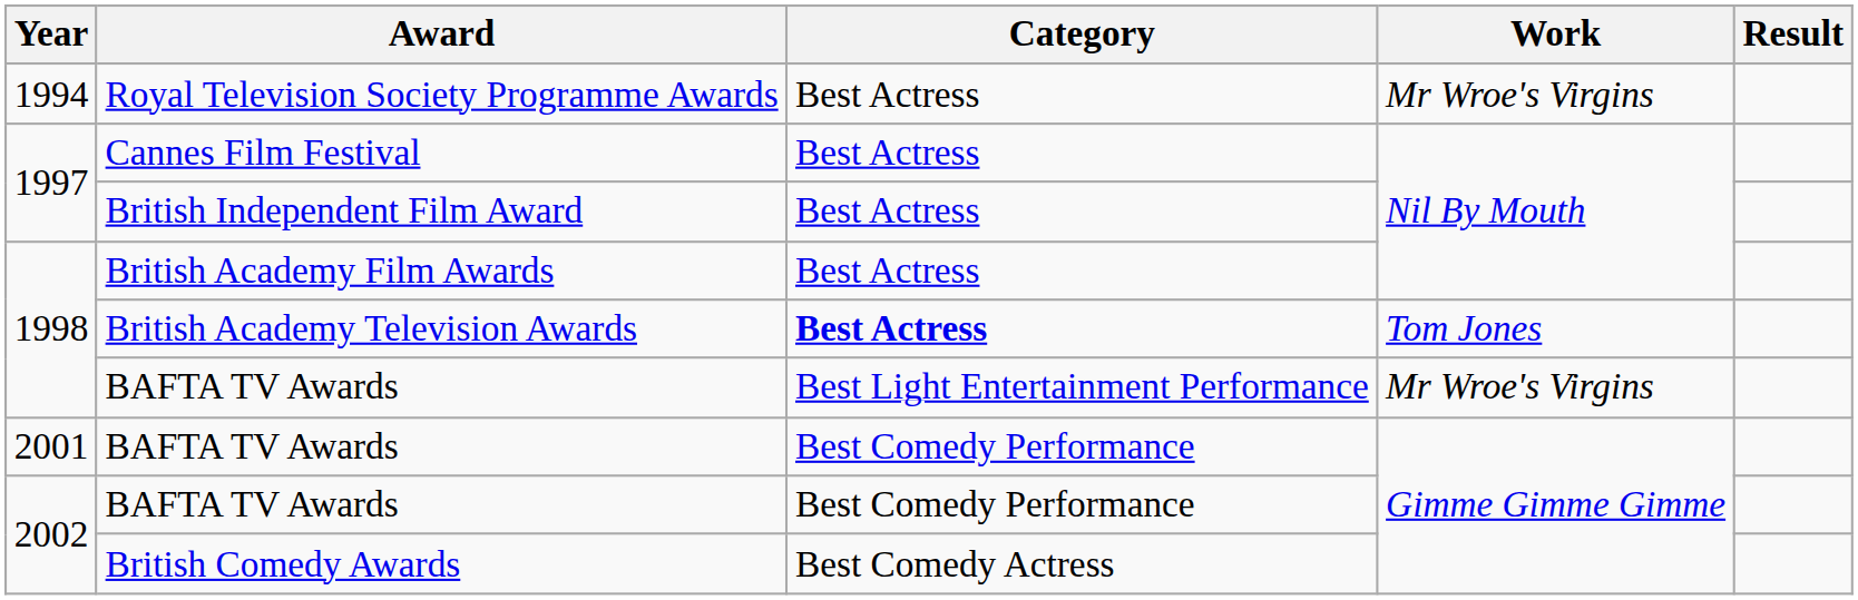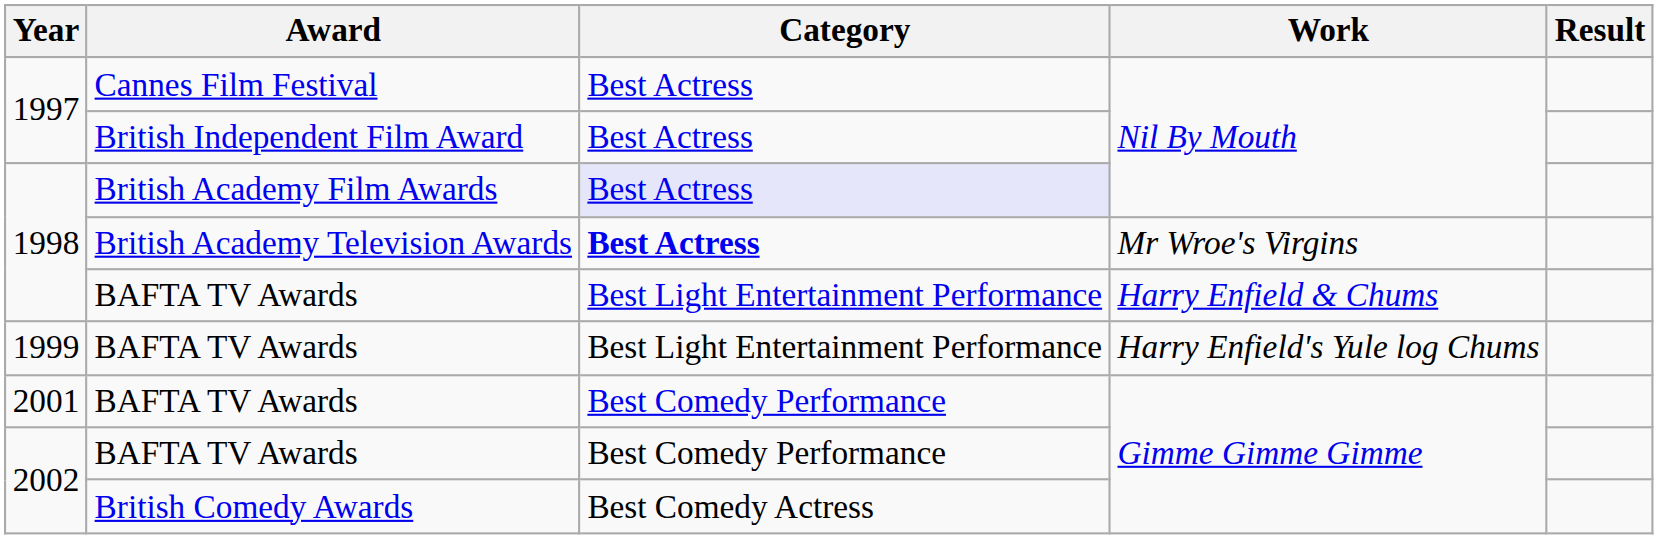- row: 1994 | Royal Television Society Programme Awards | Best Actress | Mr Wroe's Virgins
British Academy Film Awards | Category: no background -> lavender background
British Academy Television Awards | Work: Tom Jones -> Mr Wroe's Virgins
1998 / BAFTA TV Awards | Work: Mr Wroe's Virgins -> Harry Enfield & Chums
+ row: 1999 | BAFTA TV Awards | Best Light Entertainment Performance | Harry Enfield's Yule log Chums
